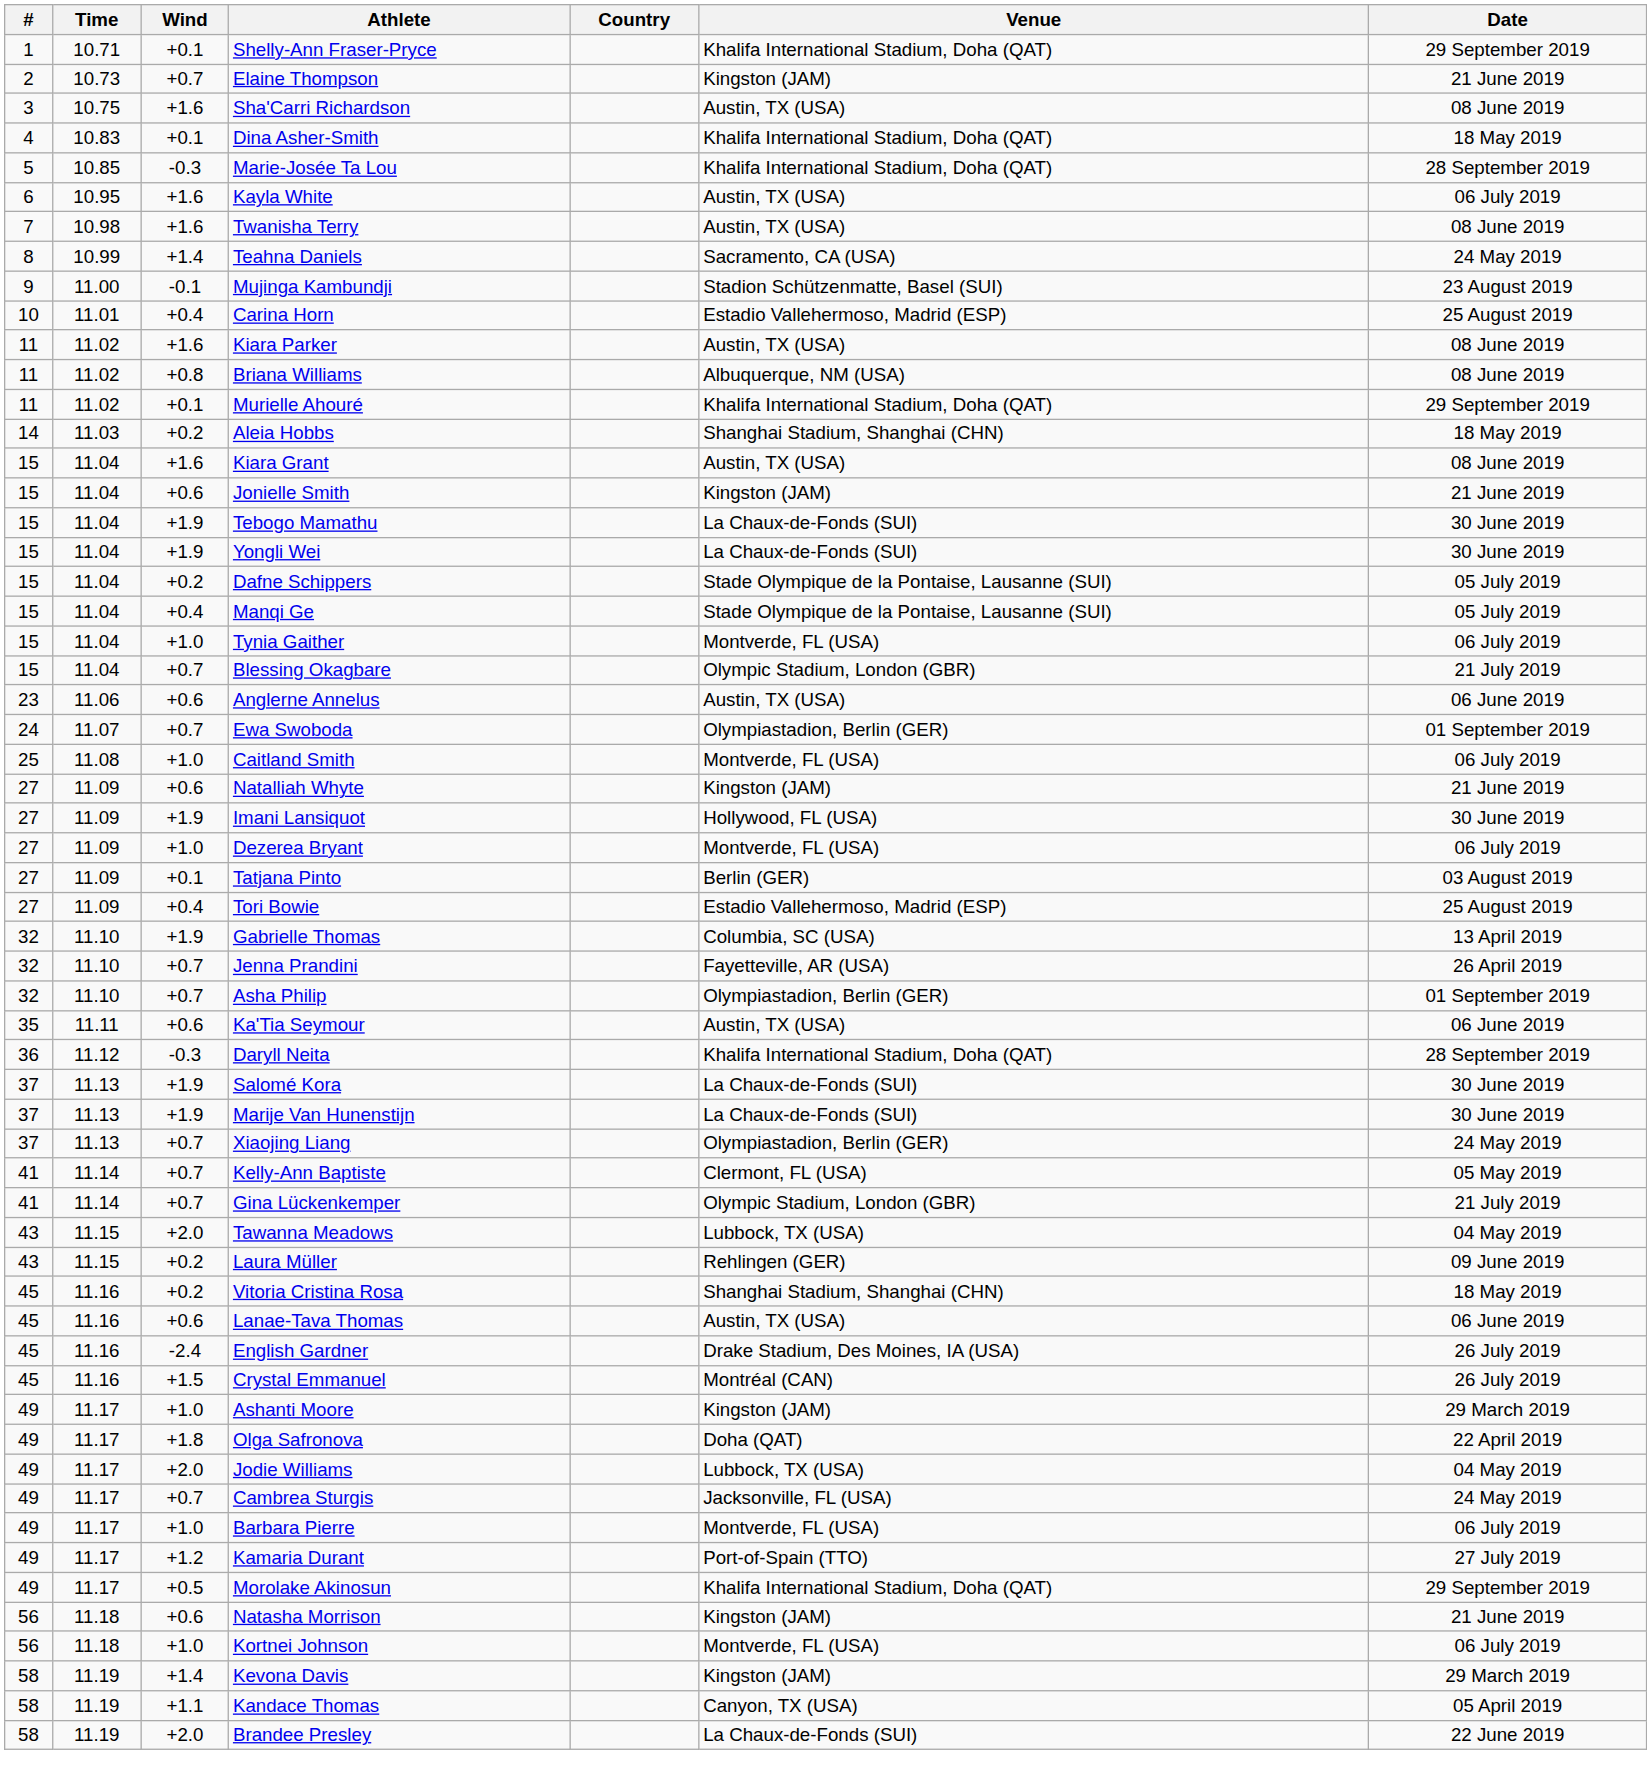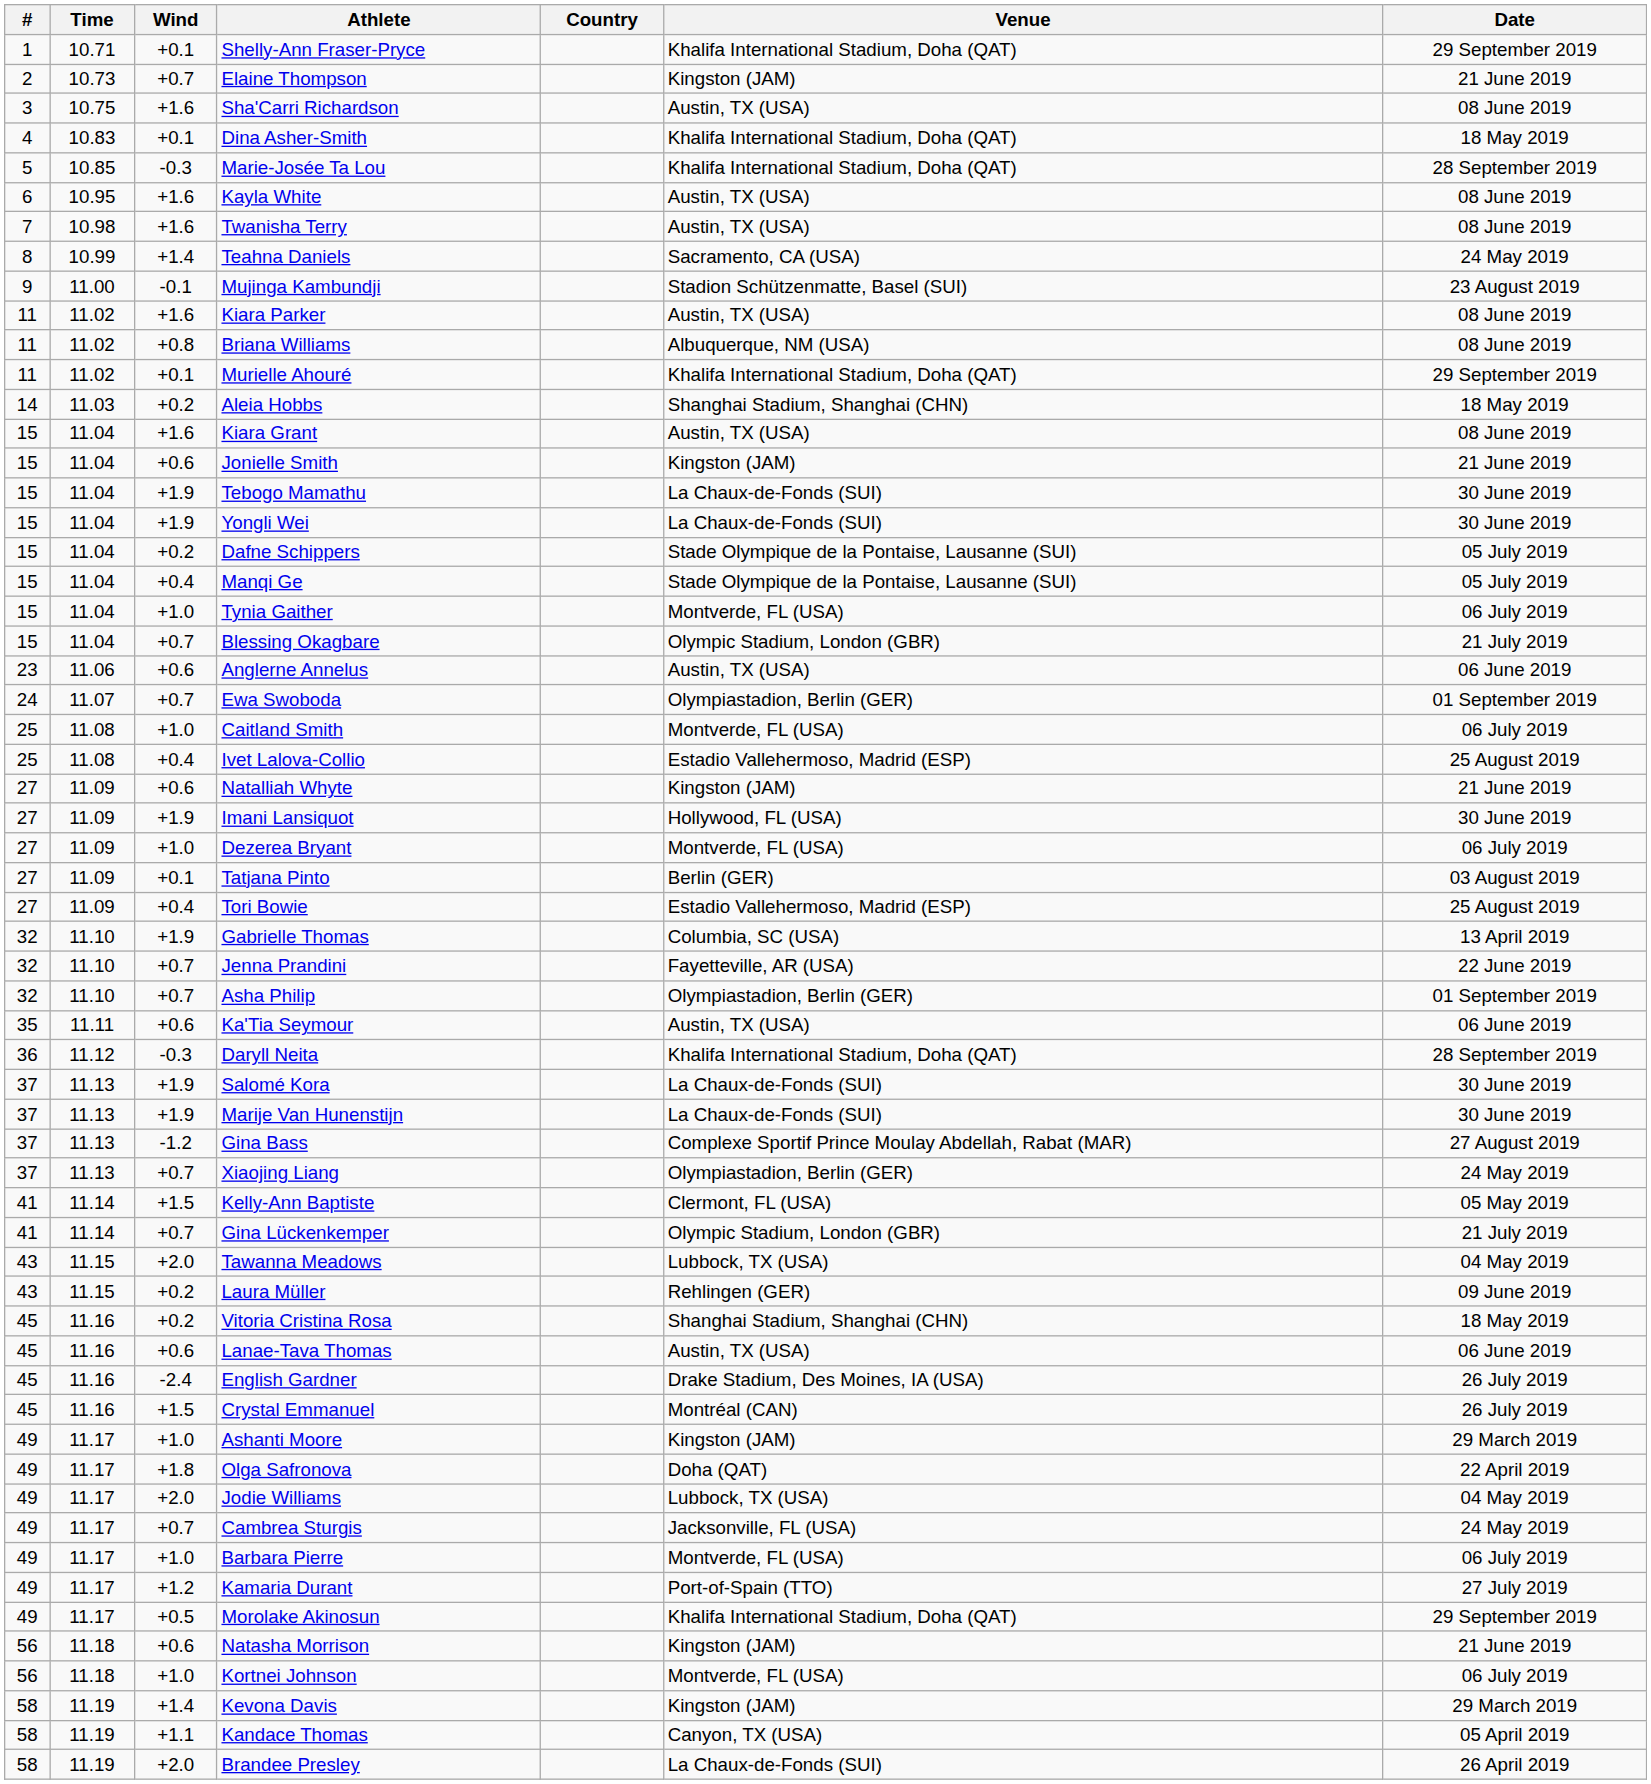Kayla White | Date: 06 July 2019 -> 08 June 2019
- row: 10 | 11.01 | +0.4 | Carina Horn | Estadio Vallehermoso, Madrid (ESP) | 25 August 2019
+ row: 25 | 11.08 | +0.4 | Ivet Lalova-Collio | Estadio Vallehermoso, Madrid (ESP) | 25 August 2019
Jenna Prandini | Date: 26 April 2019 -> 22 June 2019
+ row: 37 | 11.13 | -1.2 | Gina Bass | Complexe Sportif Prince Moulay Abdellah, Rabat (MAR) | 27 August 2019
Kelly-Ann Baptiste | Wind: +0.7 -> +1.5
Brandee Presley | Date: 22 June 2019 -> 26 April 2019
